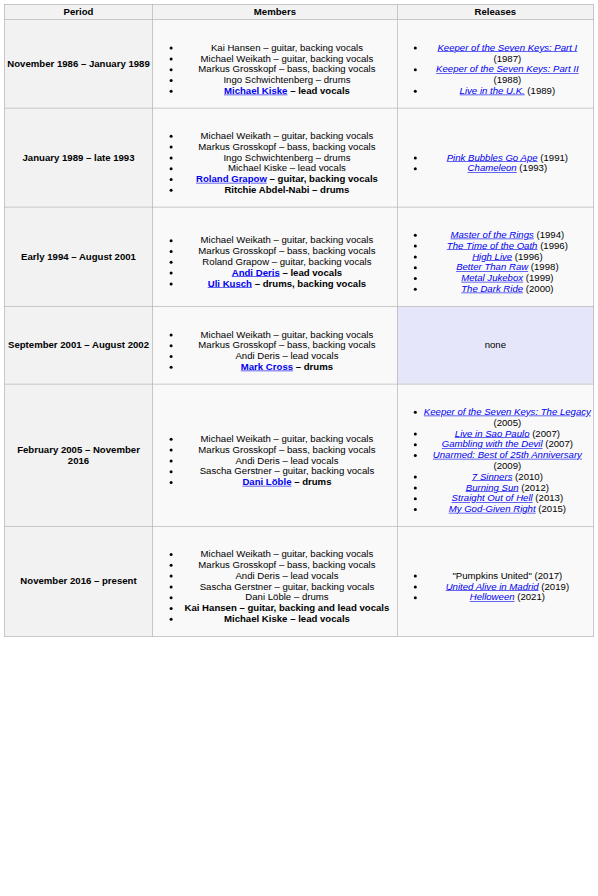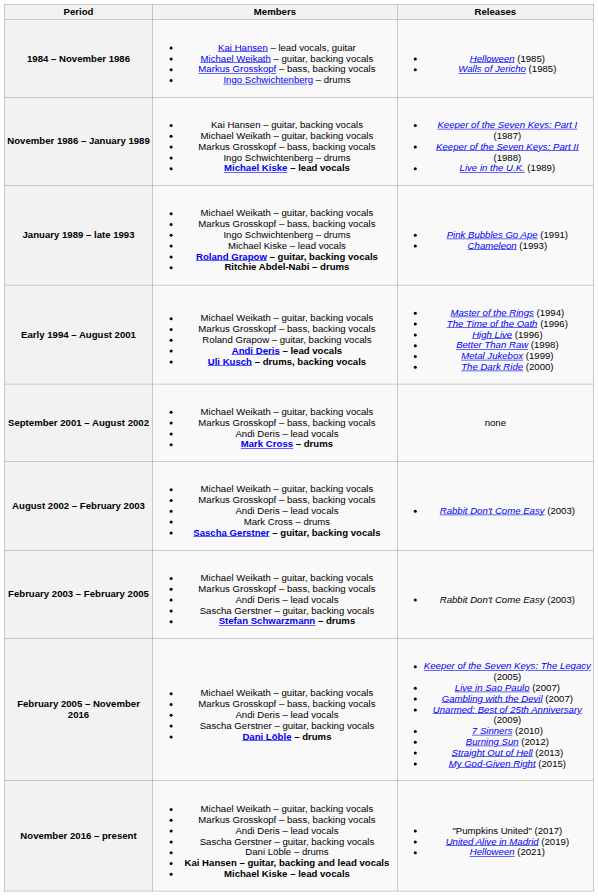+ row: 1984 – November 1986 | Kai Hansen – lead vocals, guitar Michael Weikath – guitar, backing vocals Markus Grosskopf – bass, backing vocals Ingo Schwichtenberg – drums | Helloween (1985) Walls of Jericho (1985)
September 2001 – August 2002 | Releases: lavender background -> no background
+ row: August 2002 – February 2003 | Michael Weikath – guitar, backing vocals Markus Grosskopf – bass, backing vocals Andi Deris – lead vocals Mark Cross – drums Sascha Gerstner – guitar, backing vocals | Rabbit Don't Come Easy (2003)
+ row: February 2003 – February 2005 | Michael Weikath – guitar, backing vocals Markus Grosskopf – bass, backing vocals Andi Deris – lead vocals Sascha Gerstner – guitar, backing vocals Stefan Schwarzmann – drums | Rabbit Don't Come Easy (2003)
